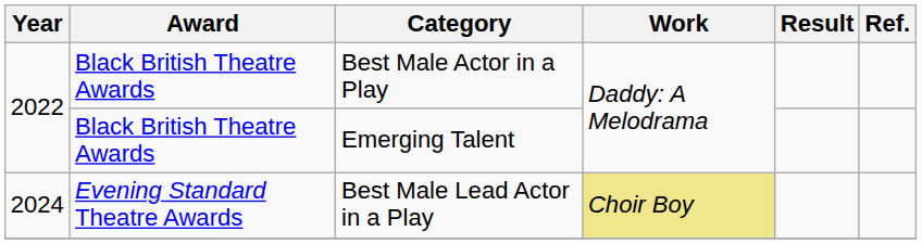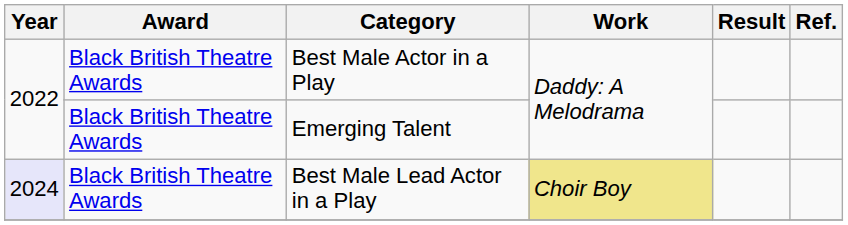Best Male Lead Actor in a Play | Year: no background -> lavender background
Best Male Lead Actor in a Play | Award: Evening Standard Theatre Awards -> Black British Theatre Awards
